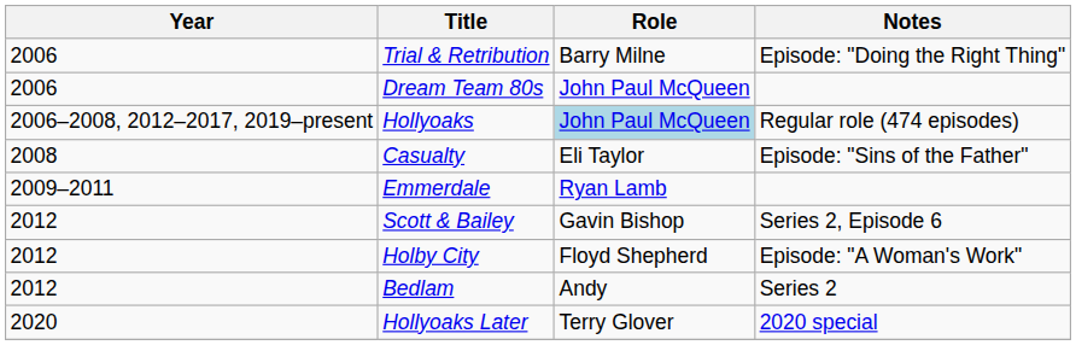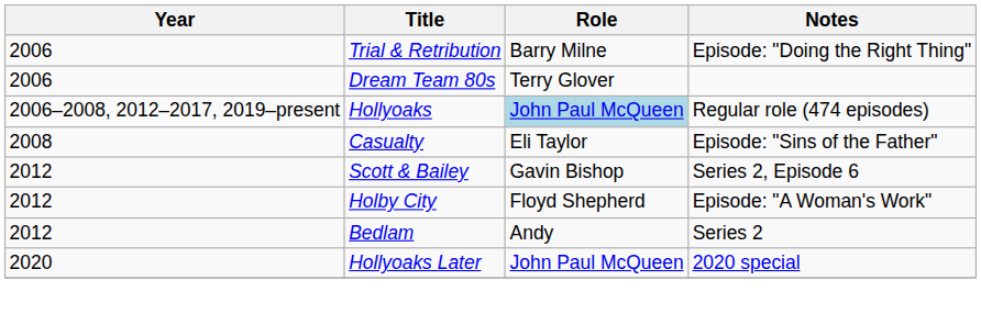Dream Team 80s | Role: John Paul McQueen -> Terry Glover
- row: 2009–2011 | Emmerdale | Ryan Lamb
Hollyoaks Later | Role: Terry Glover -> John Paul McQueen
